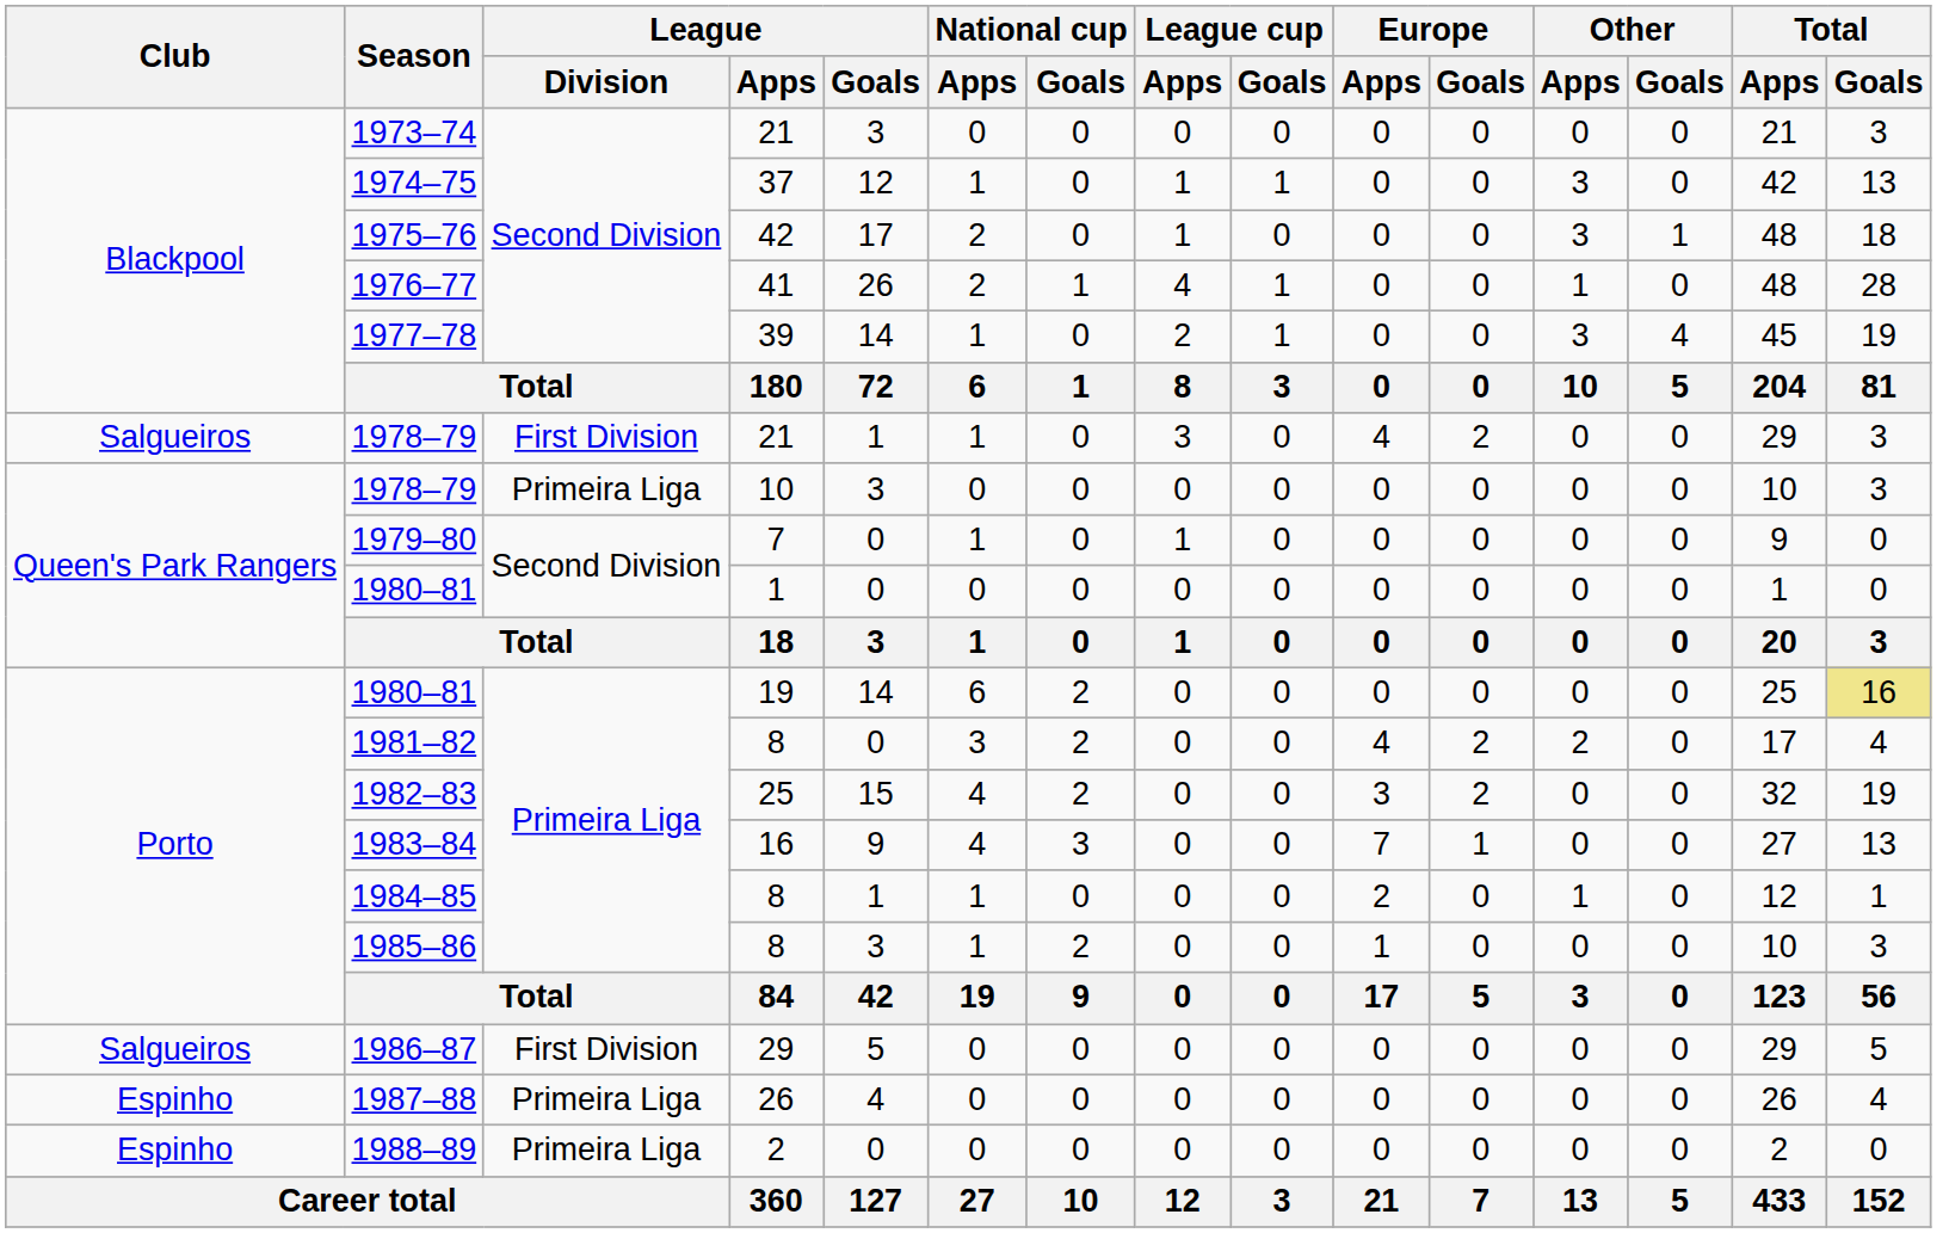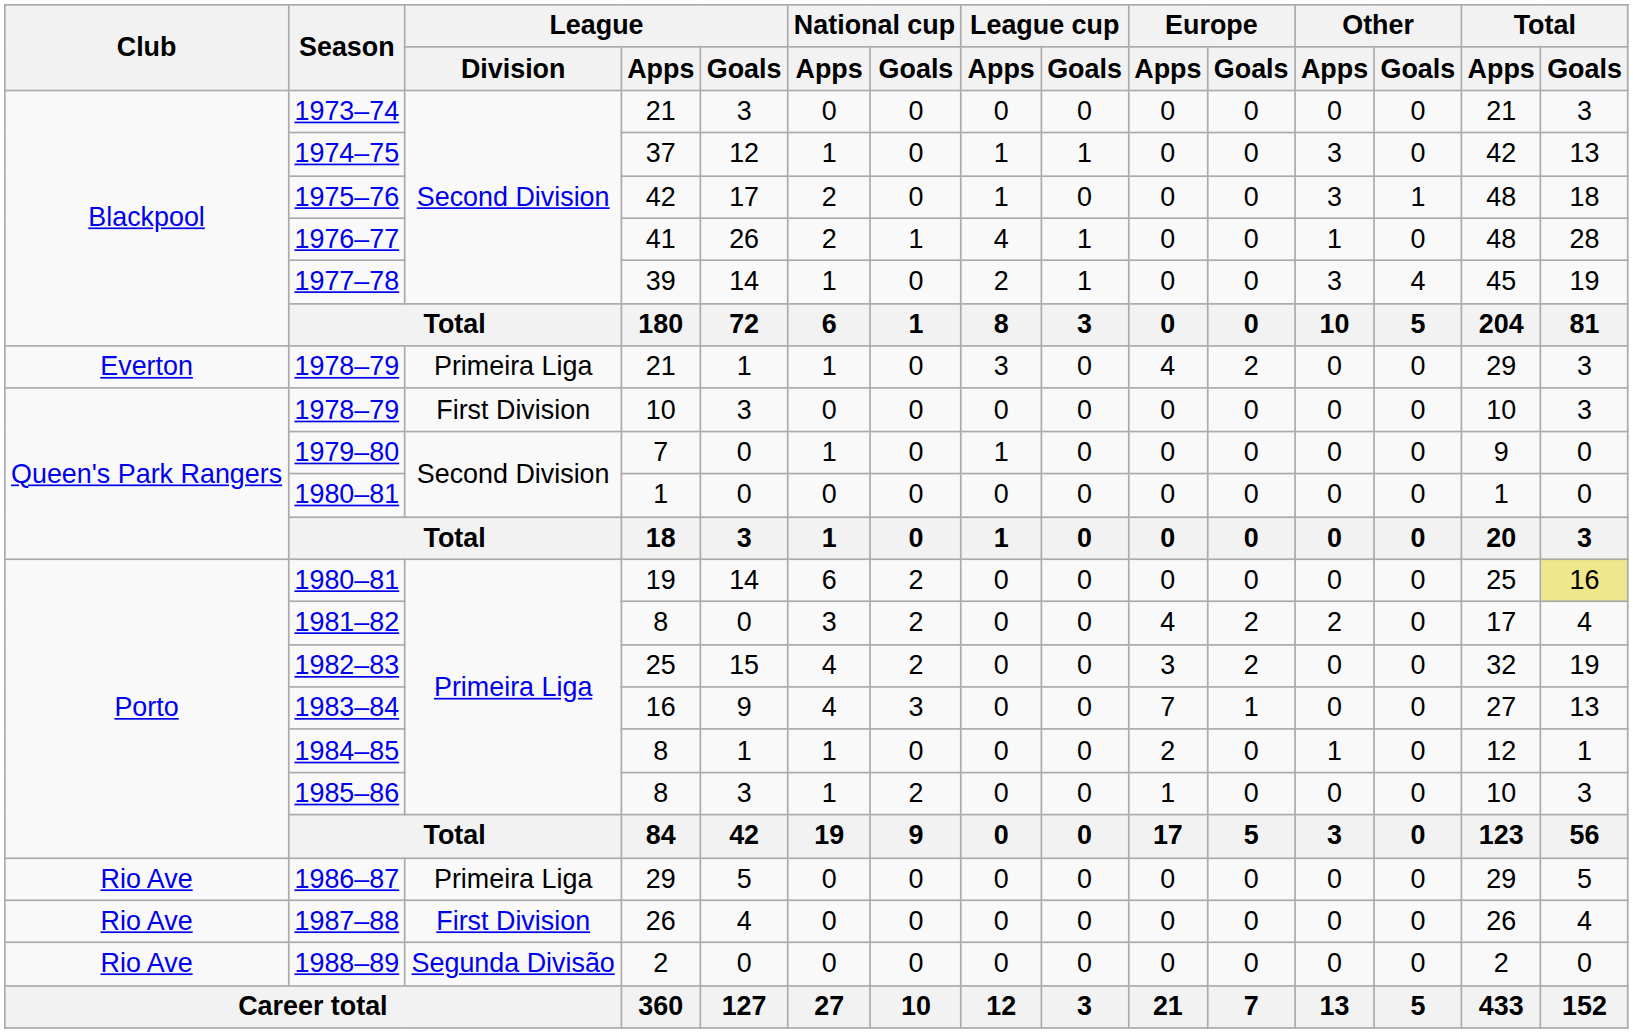1978–79 / 21 | Club: Salgueiros -> Everton
1978–79 / 21 | League / Division: First Division -> Primeira Liga
1978–79 / 10 | League / Division: Primeira Liga -> First Division
1986–87 | Club: Salgueiros -> Rio Ave
1986–87 | League / Division: First Division -> Primeira Liga
1987–88 | Club: Espinho -> Rio Ave
1987–88 | League / Division: Primeira Liga -> First Division
1988–89 | Club: Espinho -> Rio Ave
1988–89 | League / Division: Primeira Liga -> Segunda Divisão
